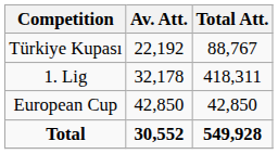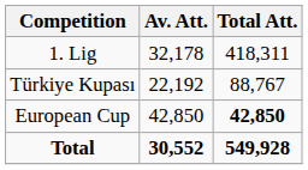rows swapped: 1. Lig <-> Türkiye Kupası
European Cup | Total Att.: normal -> bold
